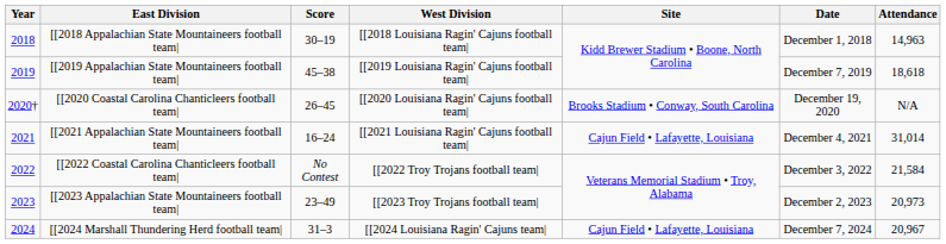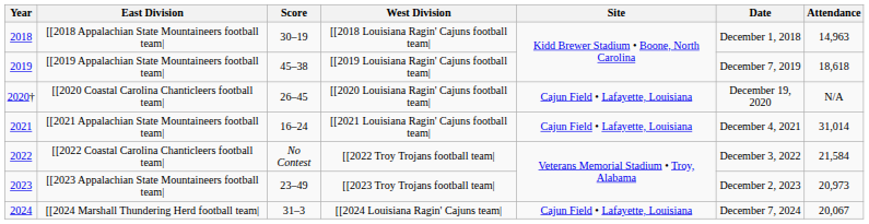[[2020 Coastal Carolina Chanticleers football team| | Site: Brooks Stadium • Conway, South Carolina -> Cajun Field • Lafayette, Louisiana
[[2024 Marshall Thundering Herd football team| | Attendance: 20,967 -> 20,067
